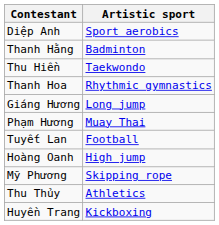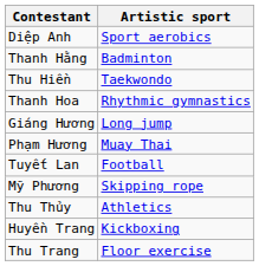- row: Hoàng Oanh | High jump
+ row: Thu Trang | Floor exercise
